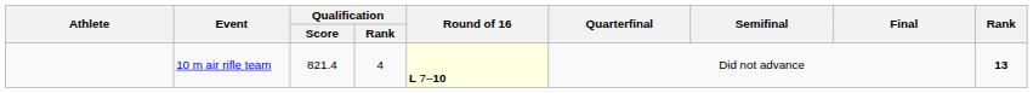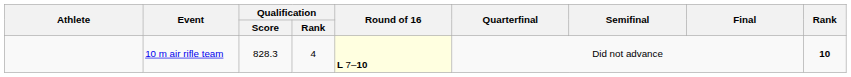10 m air rifle team | Qualification / Score: 821.4 -> 828.3
10 m air rifle team | Rank: 13 -> 10
